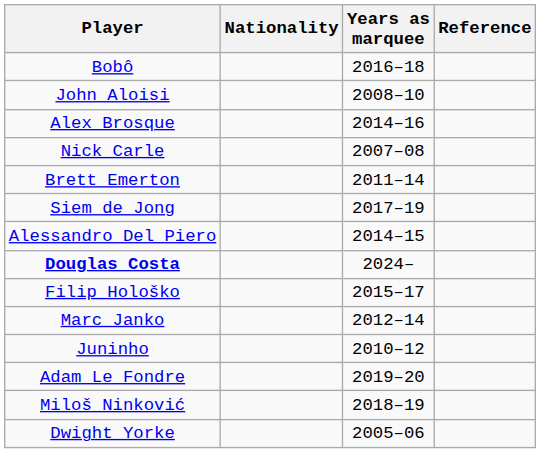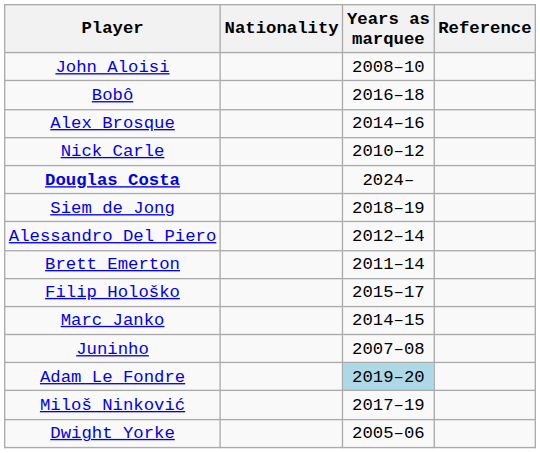rows swapped: John Aloisi <-> Bobô
Nick Carle | Years as marquee: 2007–08 -> 2010–12
rows swapped: Douglas Costa <-> Brett Emerton
Siem de Jong | Years as marquee: 2017–19 -> 2018–19
Alessandro Del Piero | Years as marquee: 2014–15 -> 2012–14
Marc Janko | Years as marquee: 2012–14 -> 2014–15
Juninho | Years as marquee: 2010–12 -> 2007–08
Adam Le Fondre | Years as marquee: no background -> lightblue background
Miloš Ninković | Years as marquee: 2018–19 -> 2017–19
